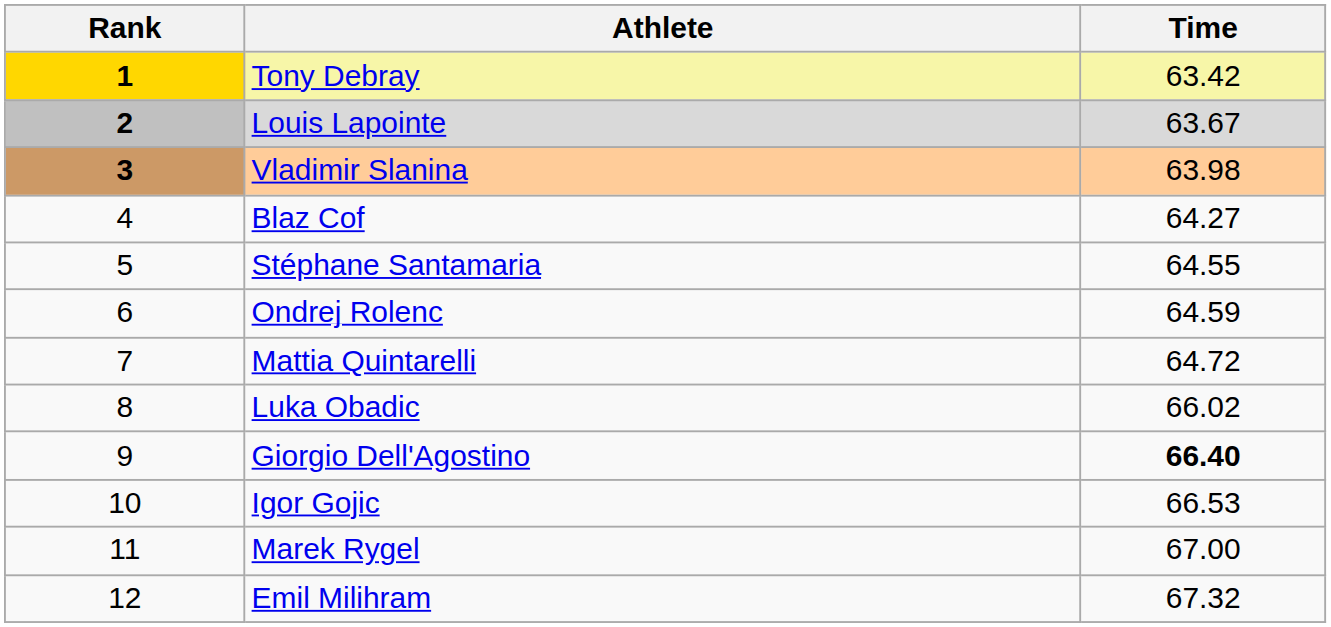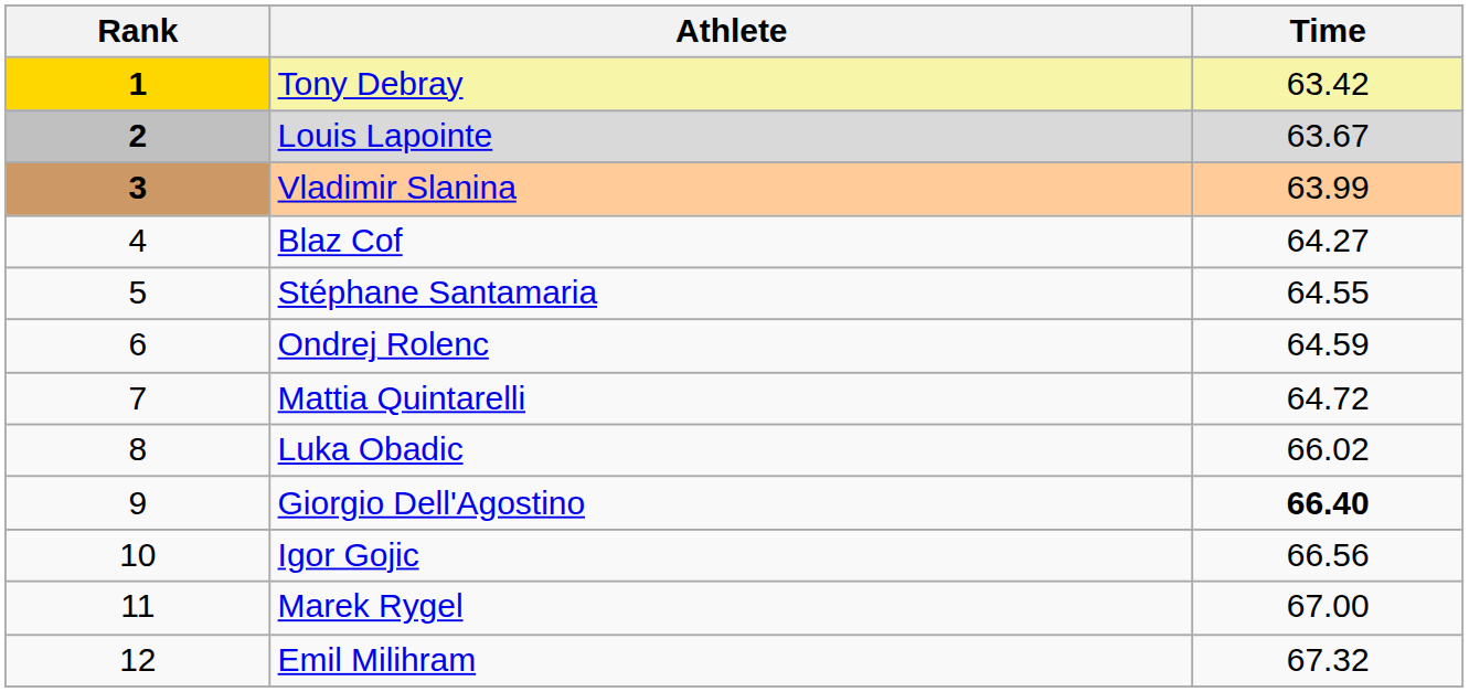Vladimir Slanina | Time: 63.98 -> 63.99
Igor Gojic | Time: 66.53 -> 66.56
